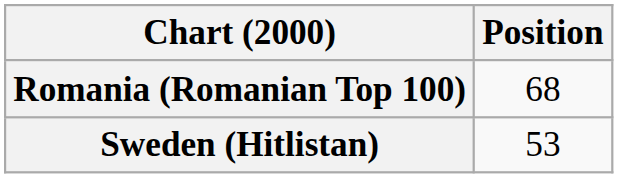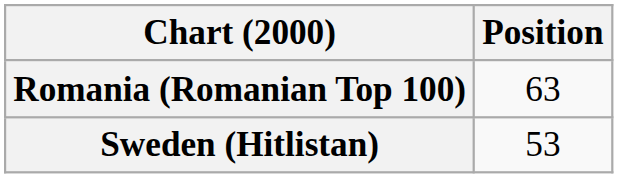Romania (Romanian Top 100) | Position: 68 -> 63
